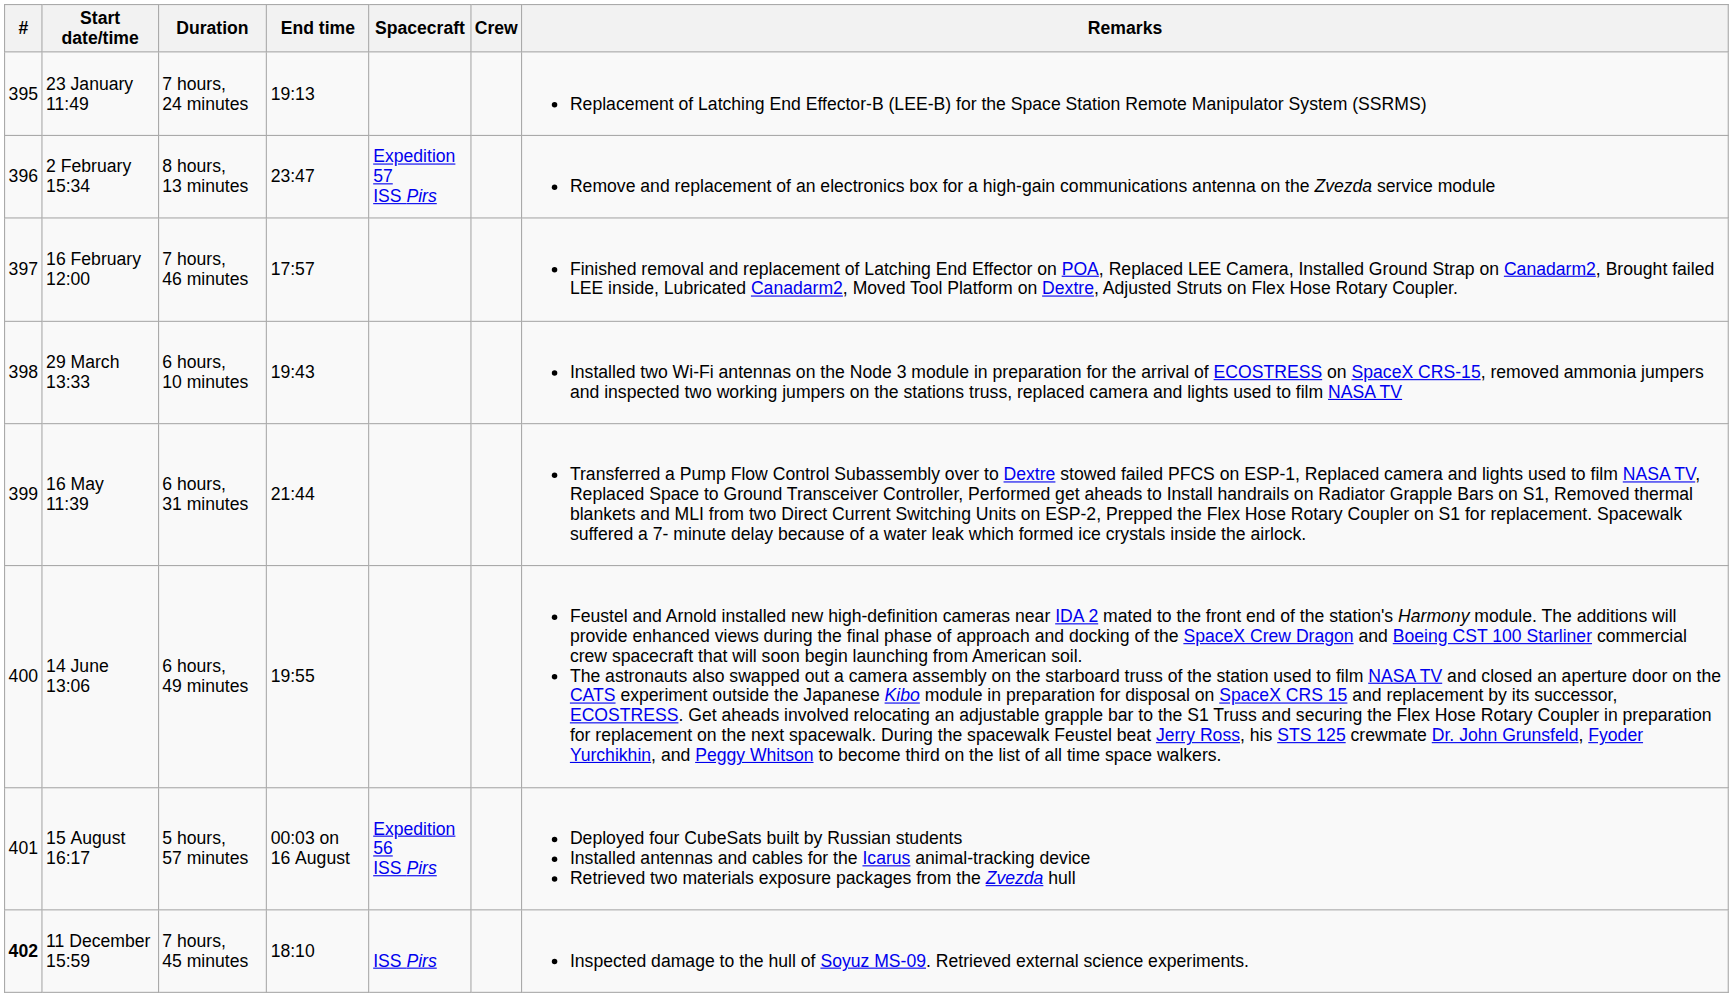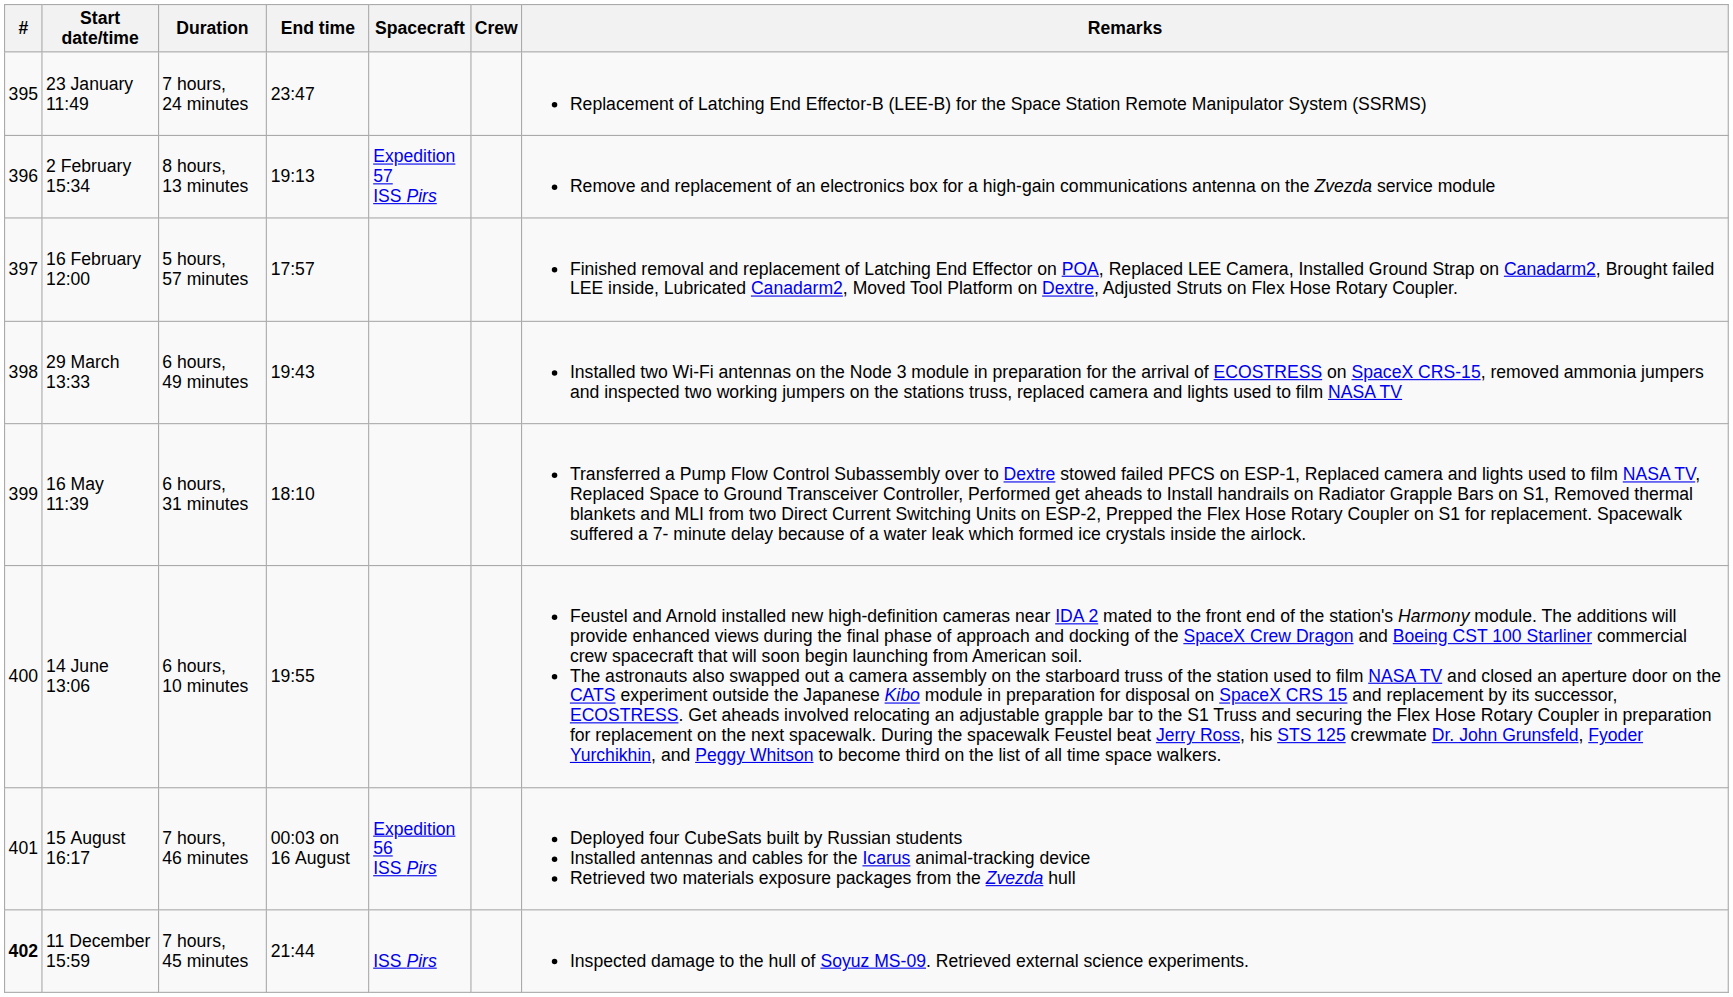23 January 11:49 | End time: 19:13 -> 23:47
2 February 15:34 | End time: 23:47 -> 19:13
16 February 12:00 | Duration: 7 hours, 46 minutes -> 5 hours, 57 minutes
29 March 13:33 | Duration: 6 hours, 10 minutes -> 6 hours, 49 minutes
16 May 11:39 | End time: 21:44 -> 18:10
14 June 13:06 | Duration: 6 hours, 49 minutes -> 6 hours, 10 minutes
15 August 16:17 | Duration: 5 hours, 57 minutes -> 7 hours, 46 minutes
11 December 15:59 | End time: 18:10 -> 21:44
